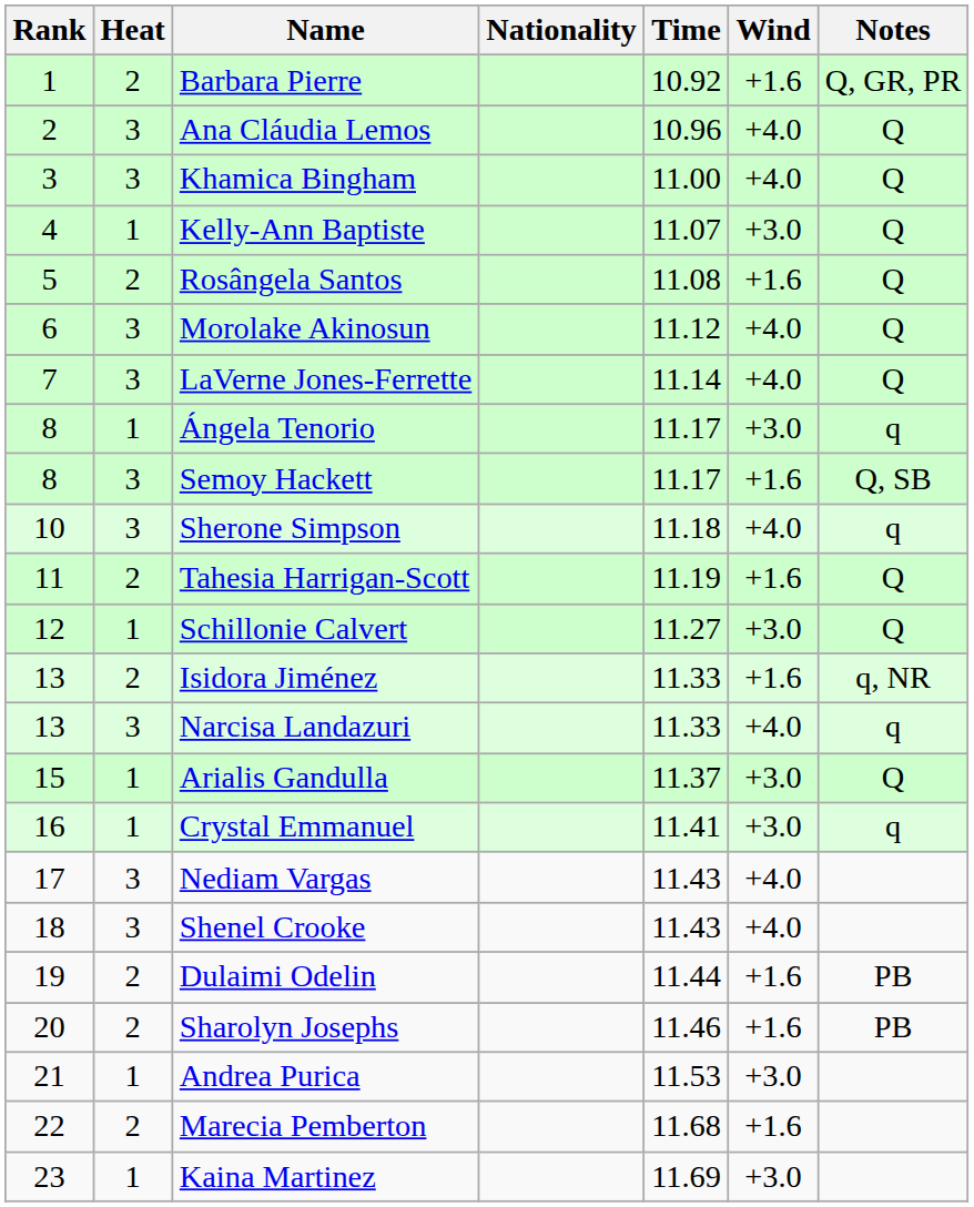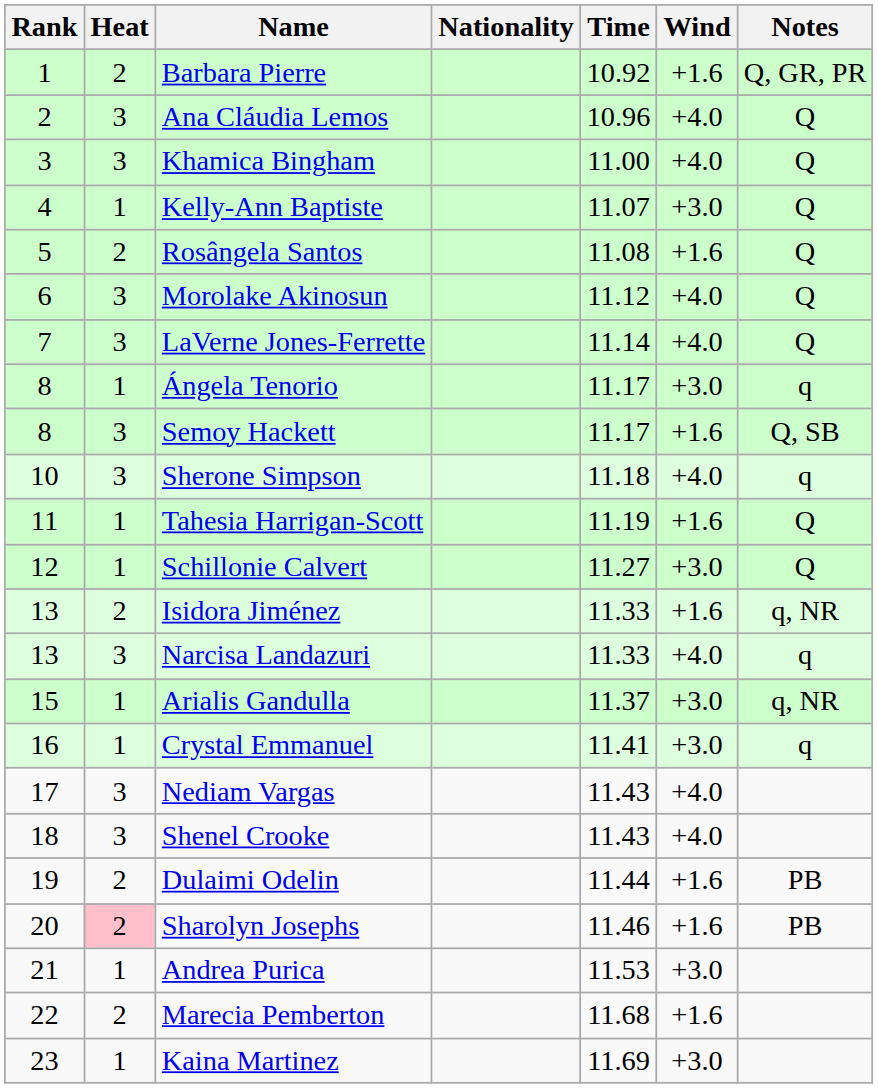Tahesia Harrigan-Scott | Heat: 2 -> 1
Arialis Gandulla | Notes: Q -> q, NR
Sharolyn Josephs | Heat: no background -> pink background
